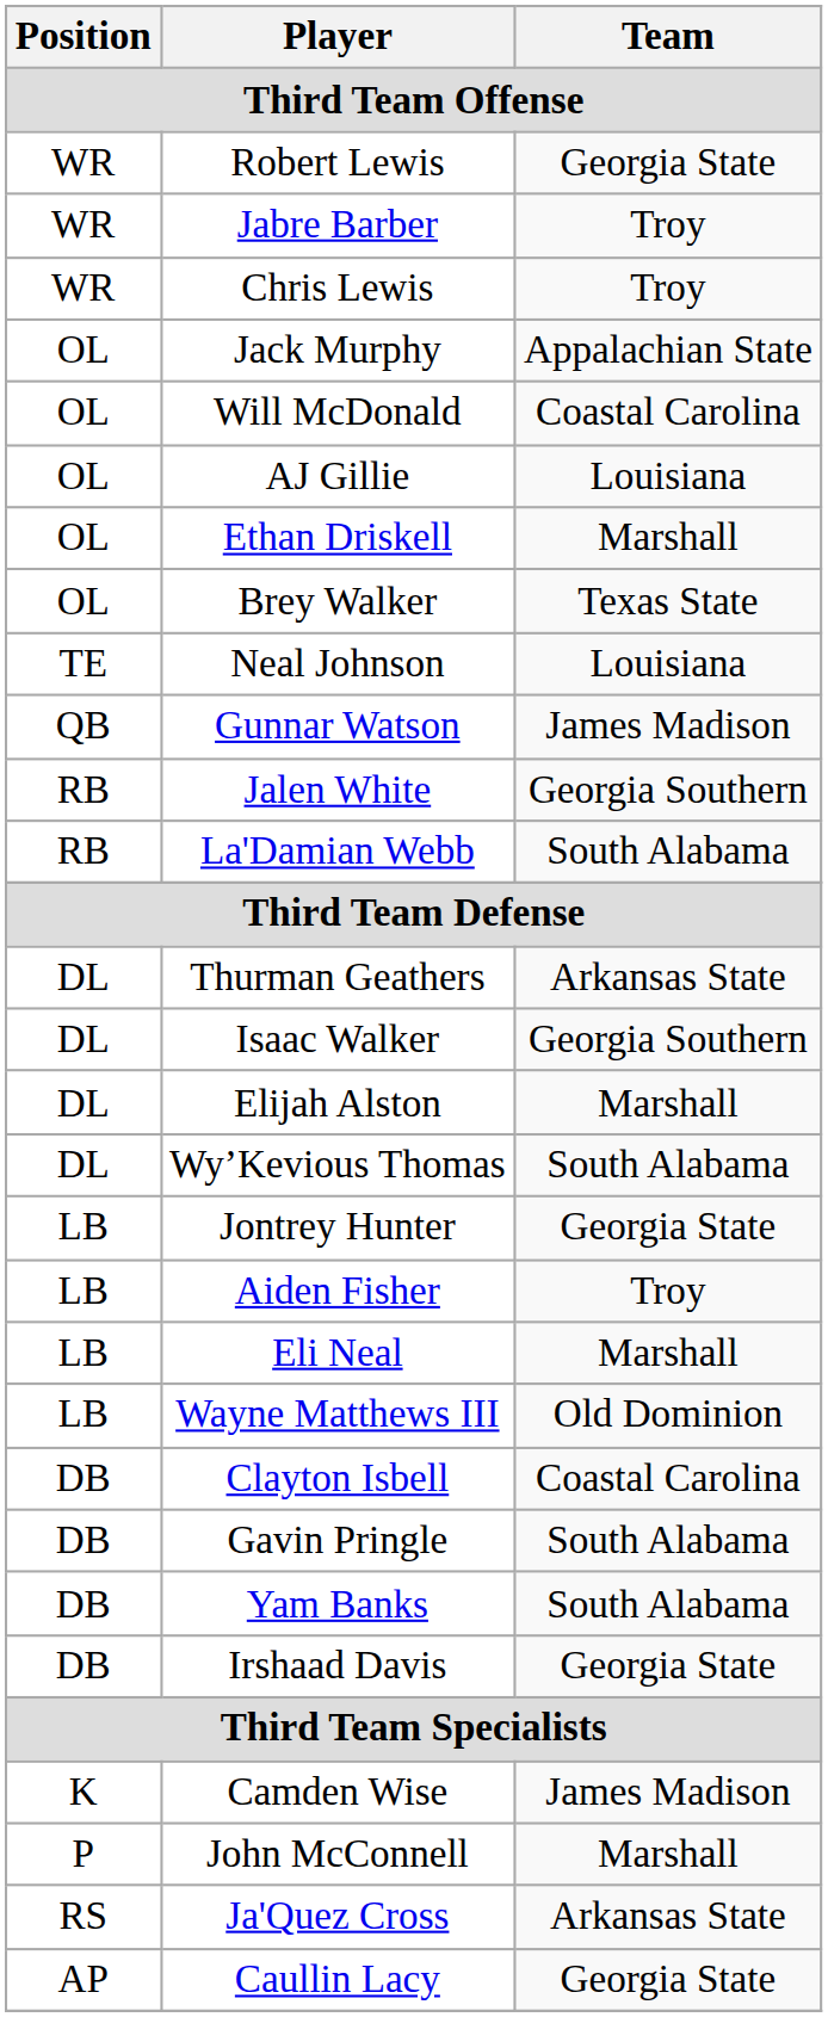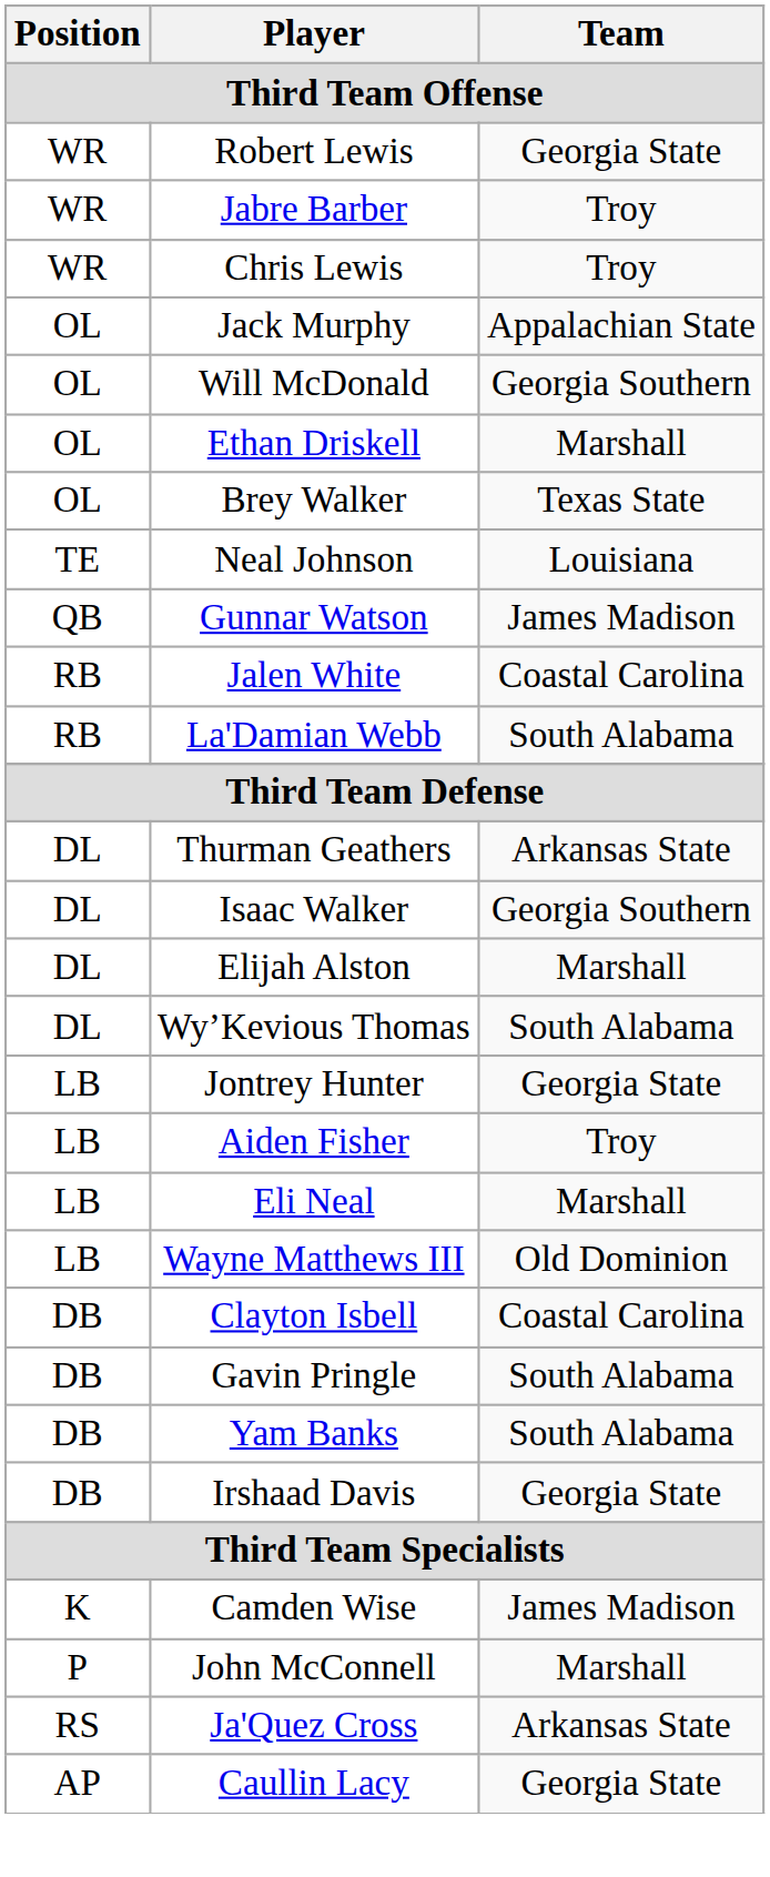Will McDonald | Team: Coastal Carolina -> Georgia Southern
- row: OL | AJ Gillie | Louisiana
Jalen White | Team: Georgia Southern -> Coastal Carolina
